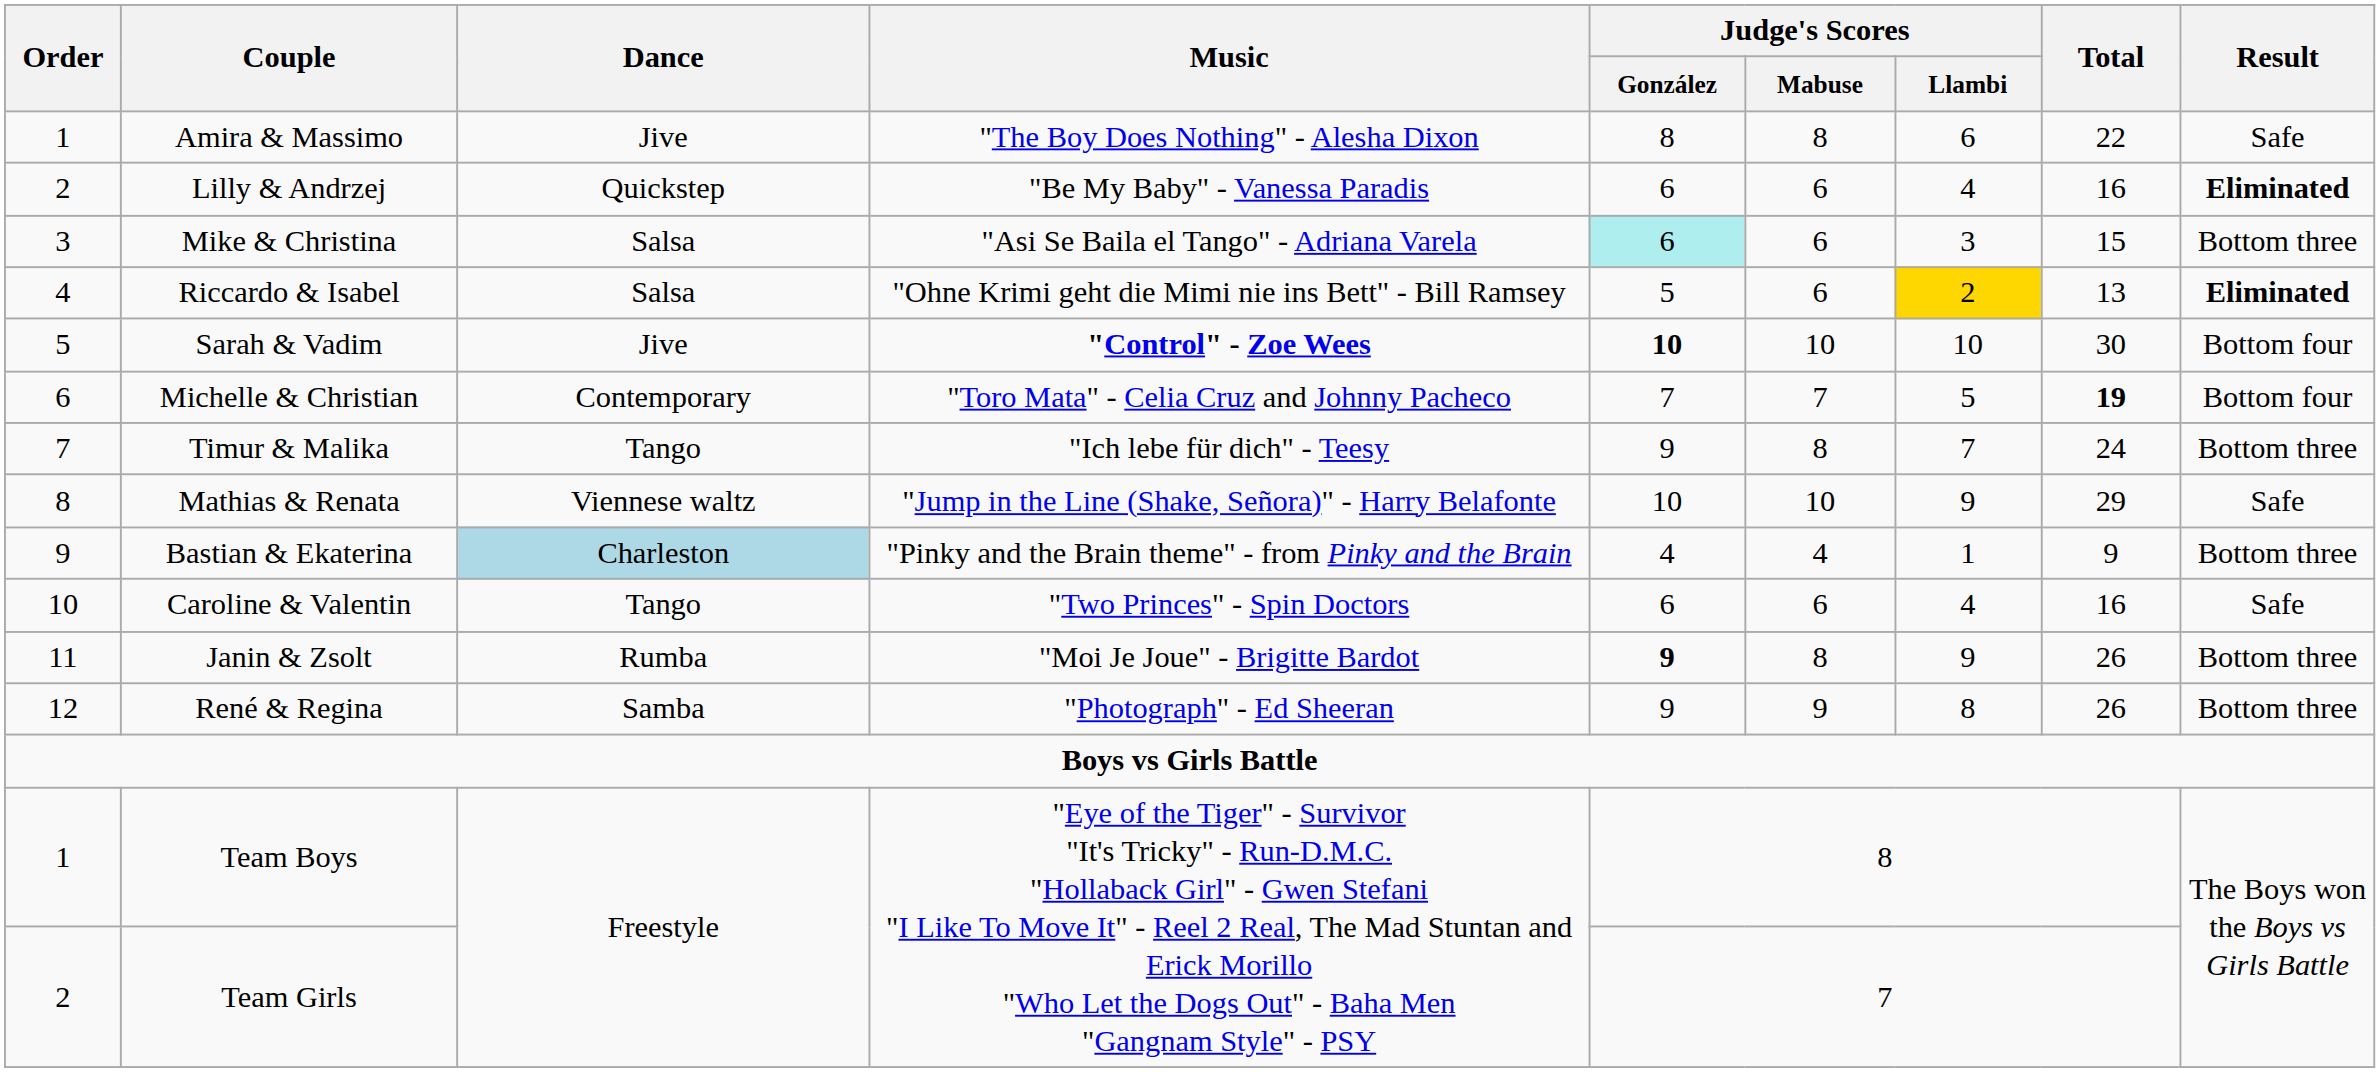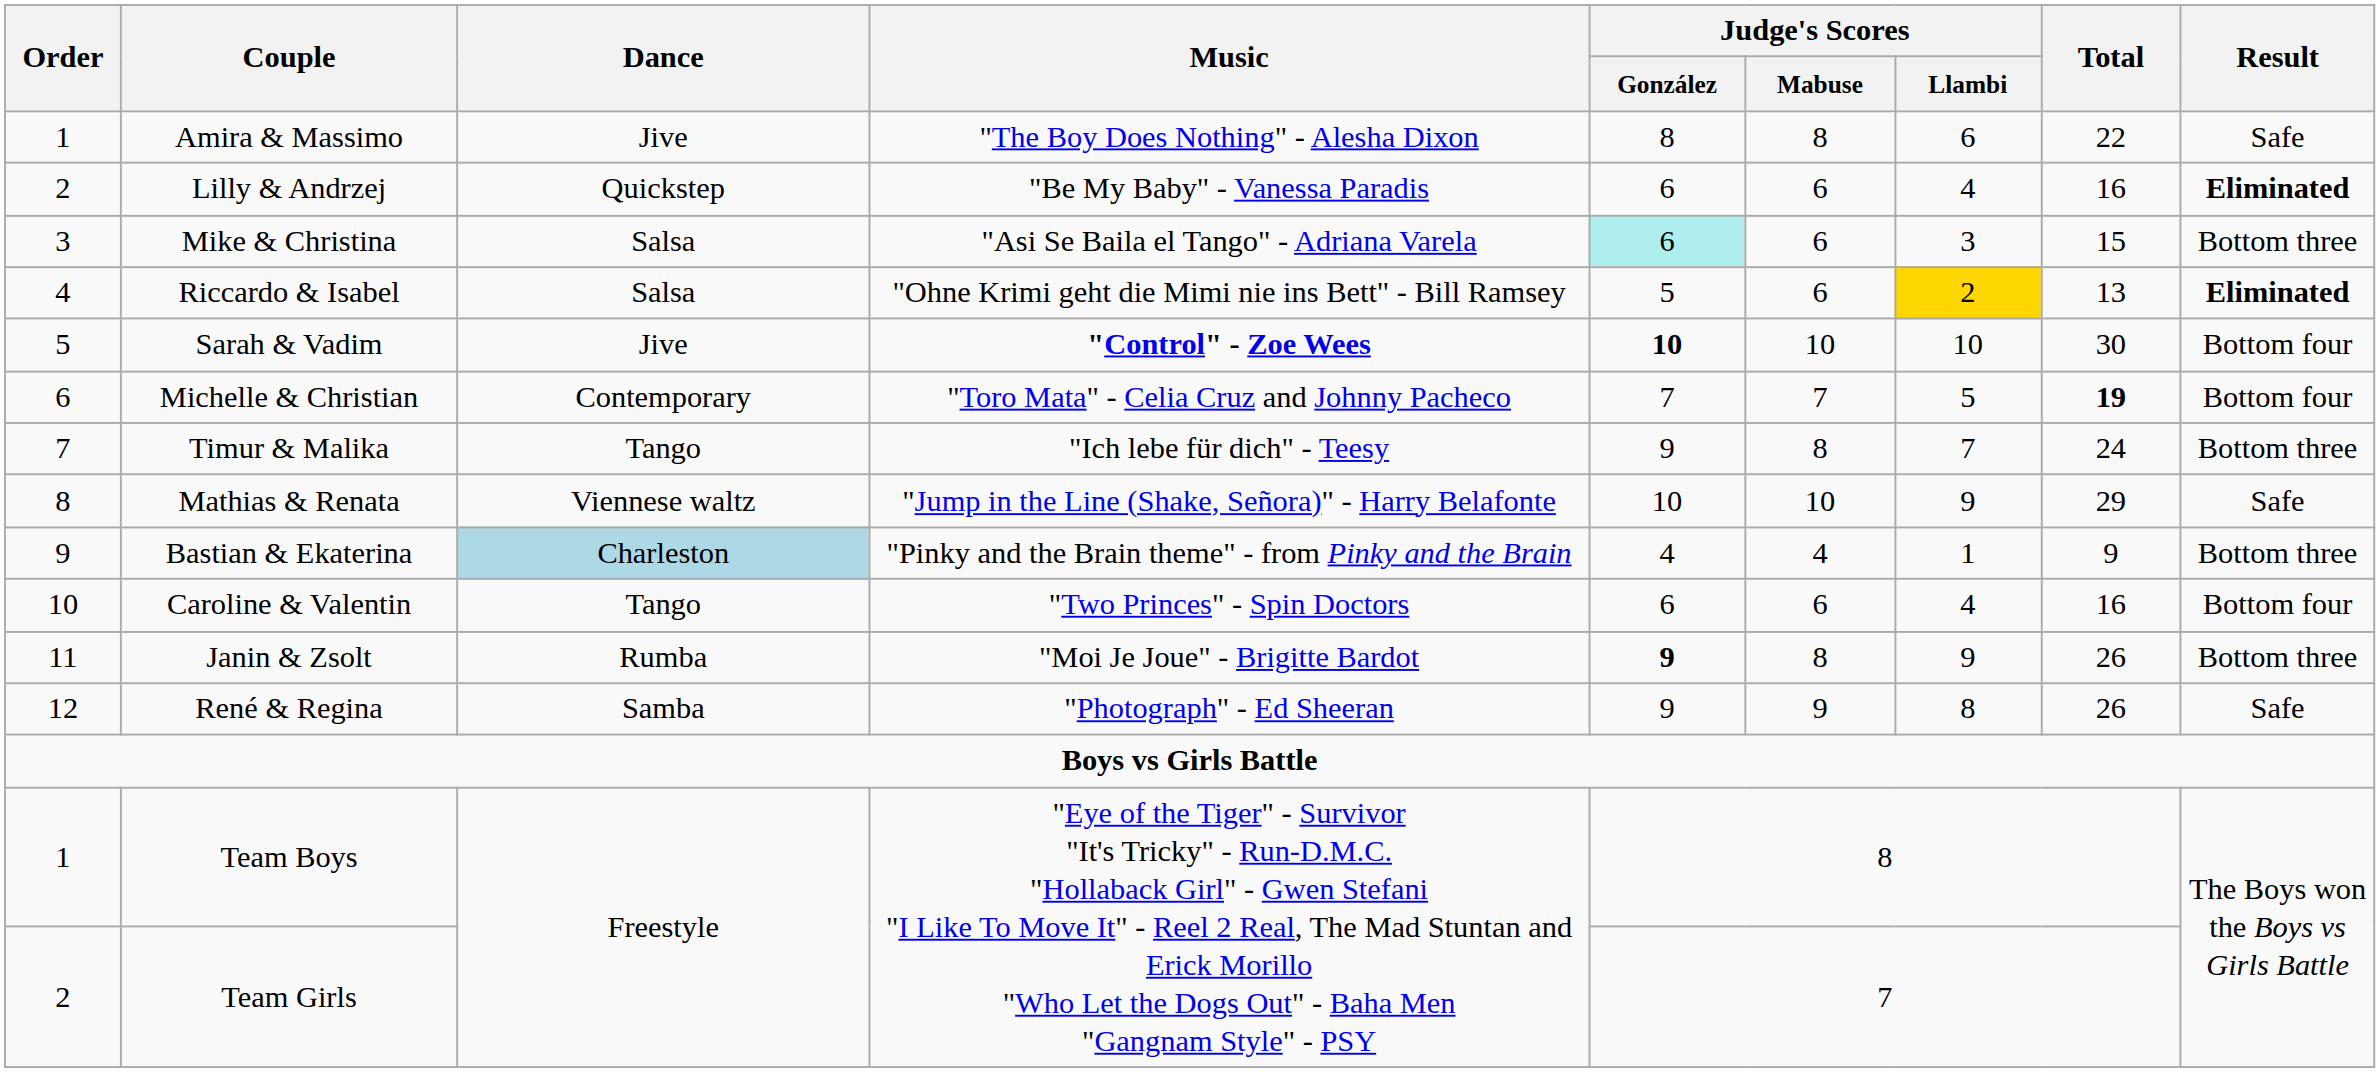Caroline & Valentin | Result: Safe -> Bottom four
René & Regina | Result: Bottom three -> Safe
